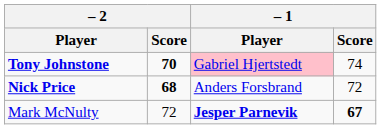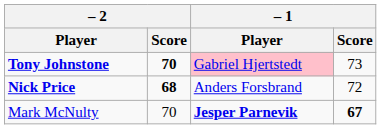Tony Johnstone | – 1 / Score: 74 -> 73
Mark McNulty | – 2 / Score: 72 -> 70
